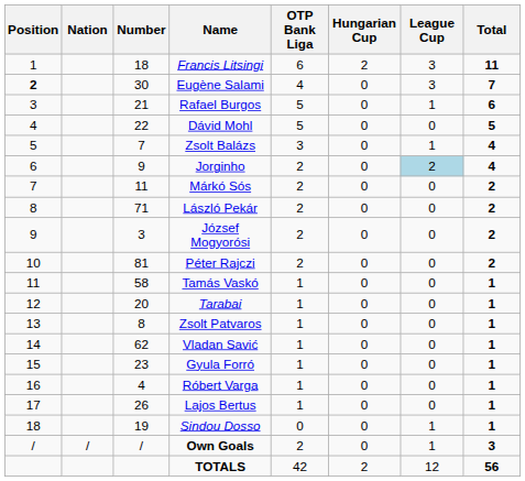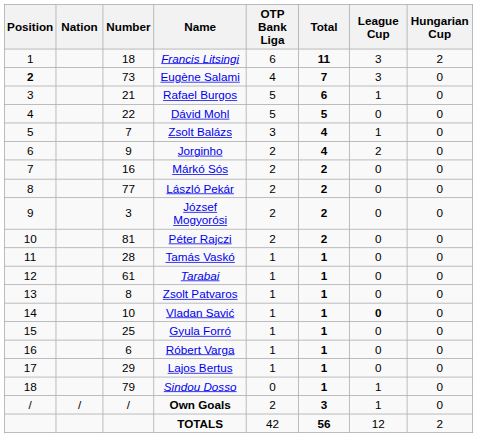columns swapped: Hungarian Cup <-> Total
Eugène Salami | Number: 30 -> 73
Jorginho | League Cup: lightblue background -> no background
Márkó Sós | Number: 11 -> 16
László Pekár | Number: 71 -> 77
Tamás Vaskó | Number: 58 -> 28
Tarabai | Number: 20 -> 61
Vladan Savić | Number: 62 -> 10
Vladan Savić | League Cup: normal -> bold
Gyula Forró | Number: 23 -> 25
Róbert Varga | Number: 4 -> 6
Lajos Bertus | Number: 26 -> 29
Sindou Dosso | Number: 19 -> 79
